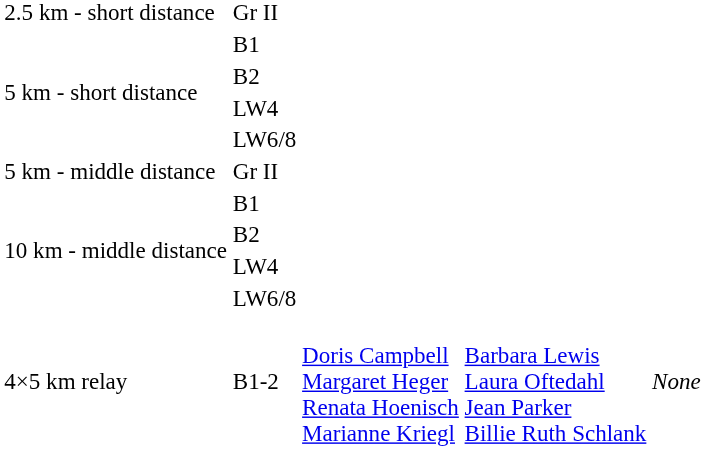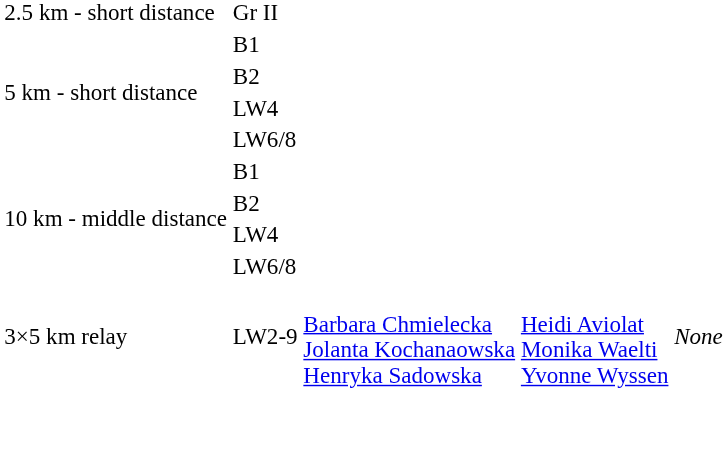- row: 5 km - middle distance | Gr II
+ row: 3×5 km relay | LW2-9 | Barbara Chmielecka Jolanta Kochanaowska Henryka Sadowska | Heidi Aviolat Monika Waelti Yvonne Wyssen | None
- row: 4×5 km relay | B1-2 | Doris Campbell Margaret Heger Renata Hoenisch Marianne Kriegl | Barbara Lewis Laura Oftedahl Jean Parker Billie Ruth Schlank | None
